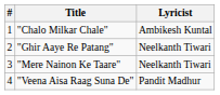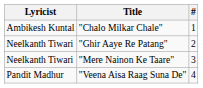columns swapped: # <-> Lyricist
